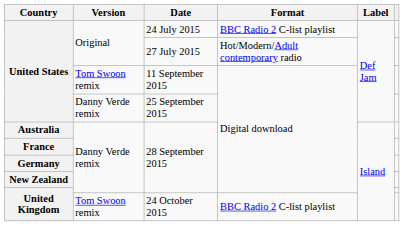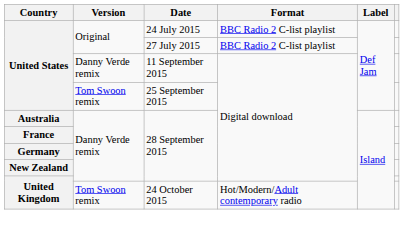United States / 27 July 2015 | Format: Hot/Modern/Adult contemporary radio -> BBC Radio 2 C-list playlist
United States / 11 September 2015 | Version: Tom Swoon remix -> Danny Verde remix
United States / 25 September 2015 | Version: Danny Verde remix -> Tom Swoon remix
United Kingdom / 24 October 2015 | Format: BBC Radio 2 C-list playlist -> Hot/Modern/Adult contemporary radio
